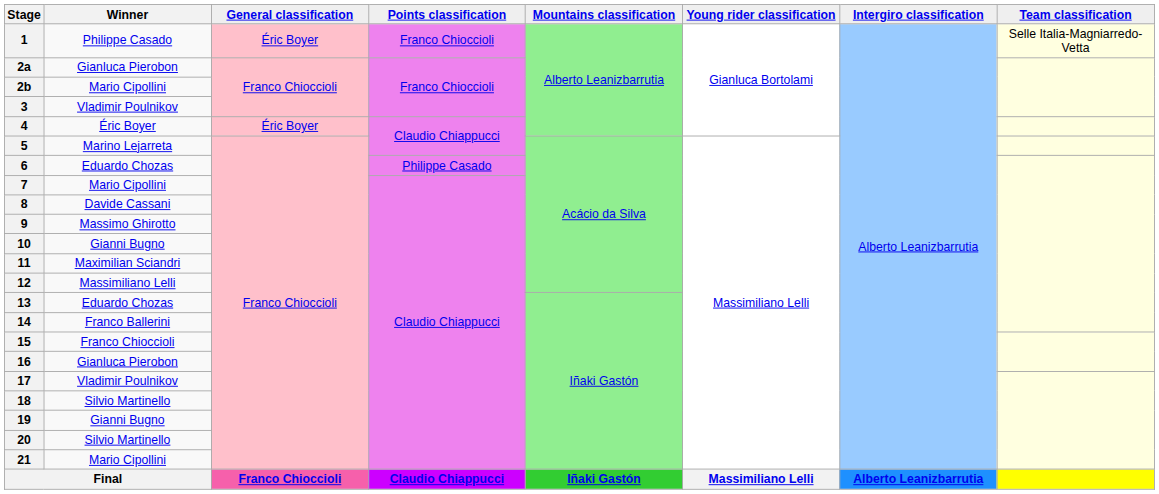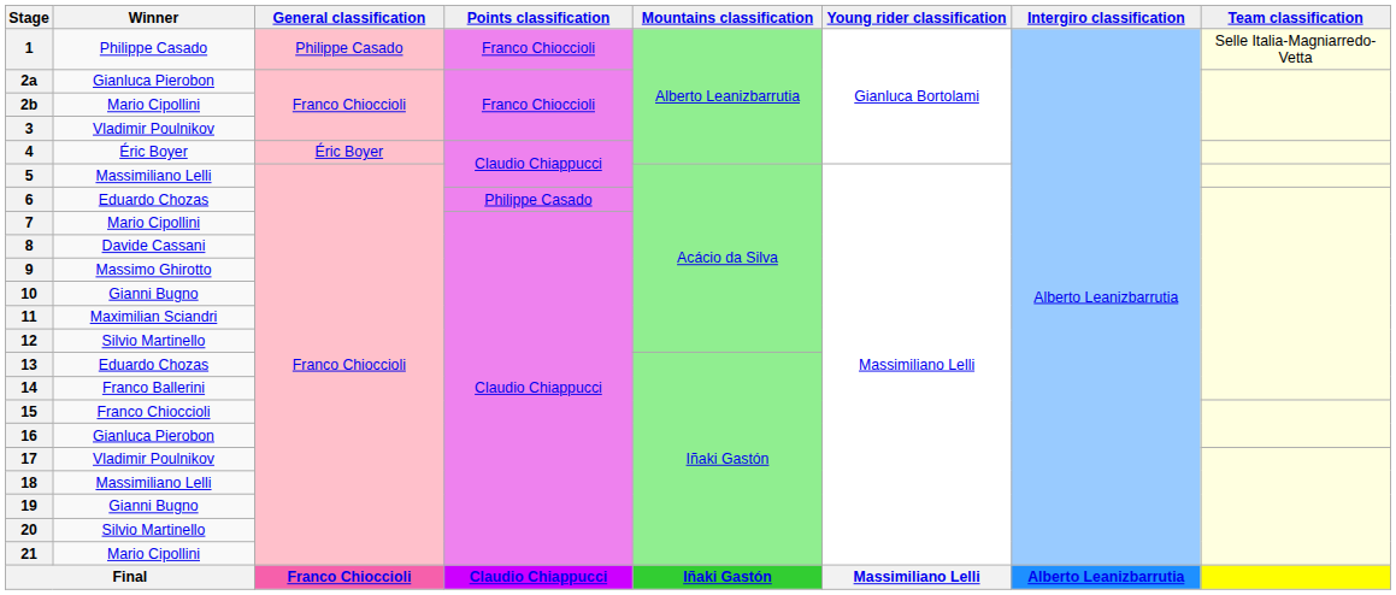1 | General classification: Éric Boyer -> Philippe Casado
5 | Winner: Marino Lejarreta -> Massimiliano Lelli
12 | Winner: Massimiliano Lelli -> Silvio Martinello
18 | Winner: Silvio Martinello -> Massimiliano Lelli
